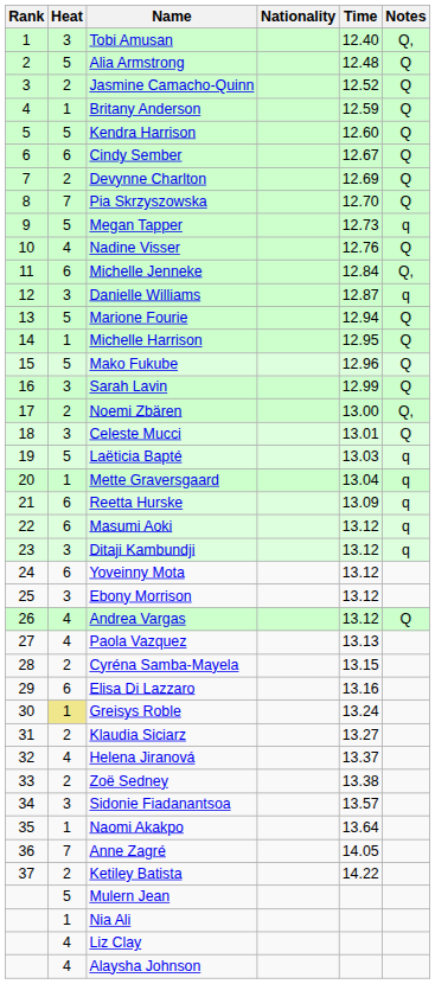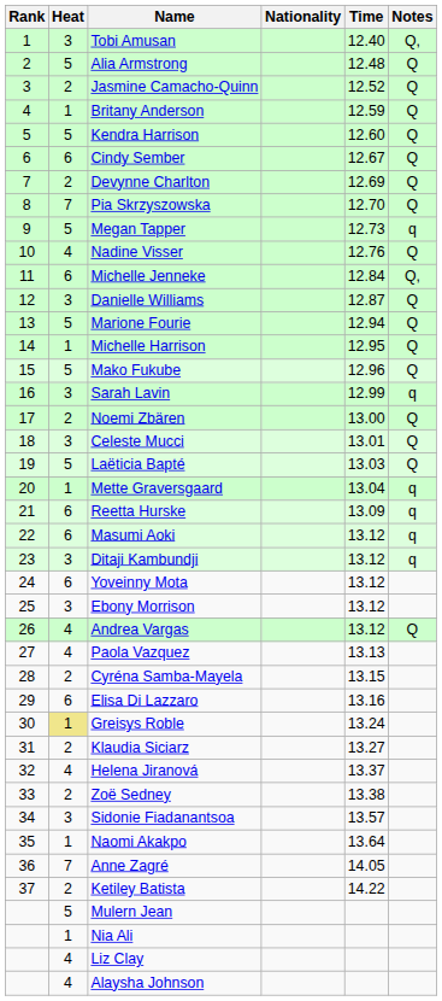Danielle Williams | Notes: q -> Q
Sarah Lavin | Notes: Q -> q
Noemi Zbären | Notes: Q, -> Q
Laëticia Bapté | Notes: q -> Q
